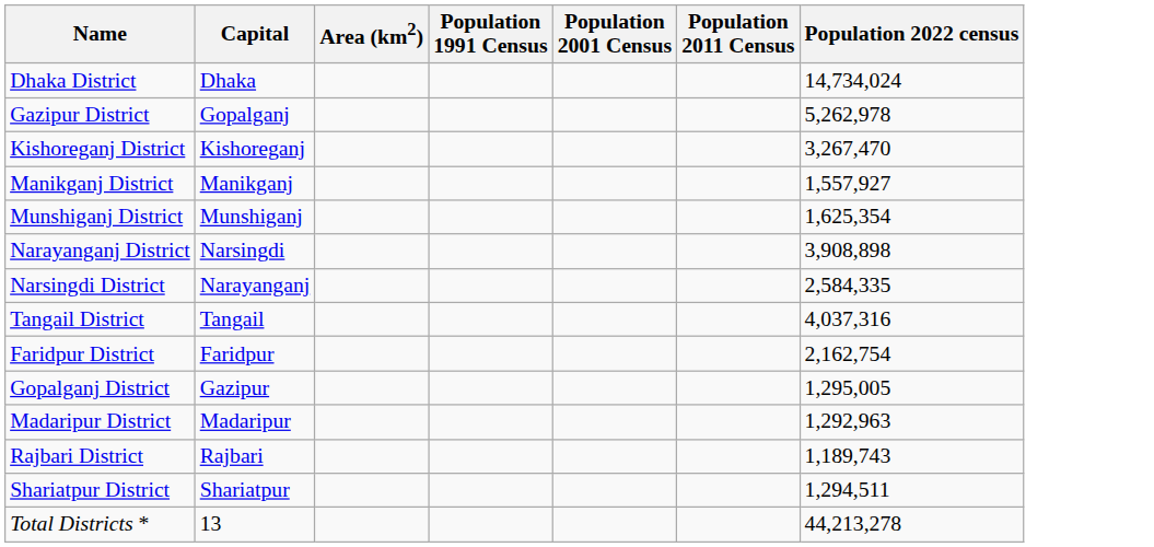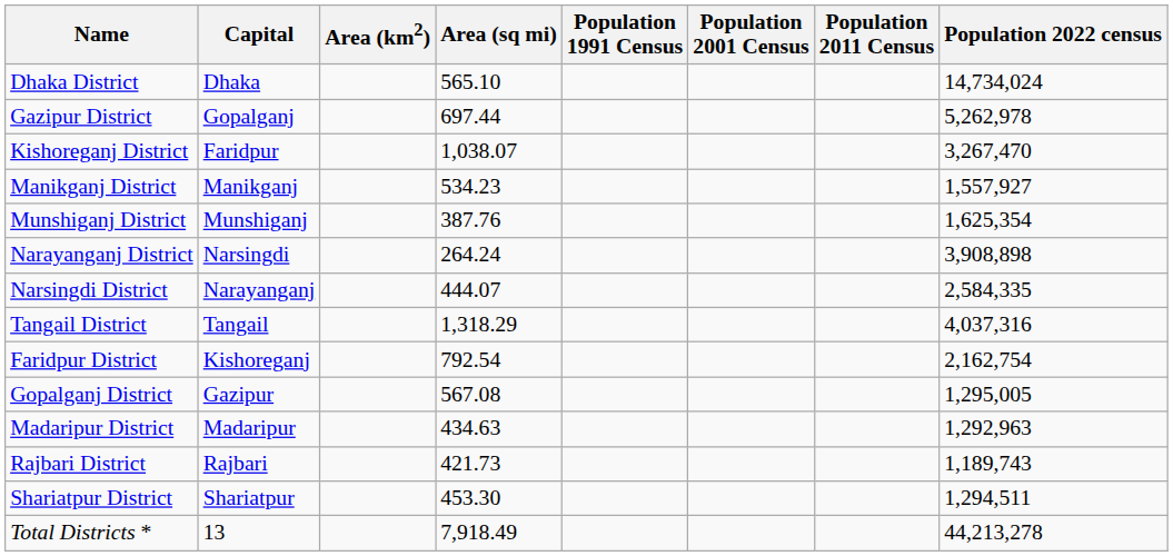+ column: Area (sq mi) | 565.10 | 697.44 | 1,038.07 | 534.23 | 387.76 | 264.24 | 444.07 | 1,318.29 | 792.54 | 567.08 | 434.63 | 421.73 | 453.30 | 7,918.49
Kishoreganj District | Capital: Kishoreganj -> Faridpur
Faridpur District | Capital: Faridpur -> Kishoreganj
